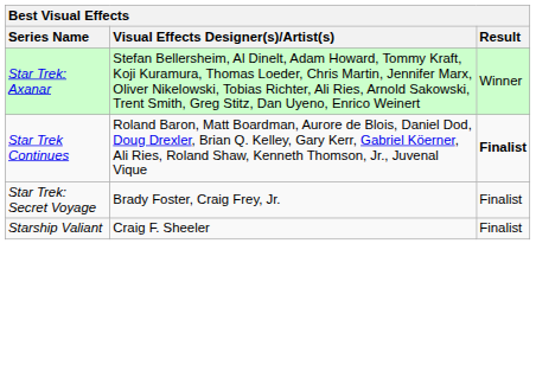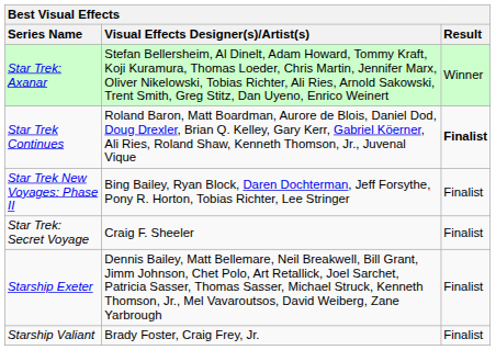+ row: Star Trek New Voyages: Phase II | Bing Bailey, Ryan Block, Daren Dochterman, Jeff Forsythe, Pony R. Horton, Tobias Richter, Lee Stringer | Finalist
Star Trek: Secret Voyage | Visual Effects Designer(s)/Artist(s): Brady Foster, Craig Frey, Jr. -> Craig F. Sheeler
+ row: Starship Exeter | Dennis Bailey, Matt Bellemare, Neil Breakwell, Bill Grant, Jimm Johnson, Chet Polo, Art Retallick, Joel Sarchet, Patricia Sasser, Thomas Sasser, Michael Struck, Kenneth Thomson, Jr., Mel Vavaroutsos, David Weiberg, Zane Yarbrough | Finalist
Starship Valiant | Visual Effects Designer(s)/Artist(s): Craig F. Sheeler -> Brady Foster, Craig Frey, Jr.
